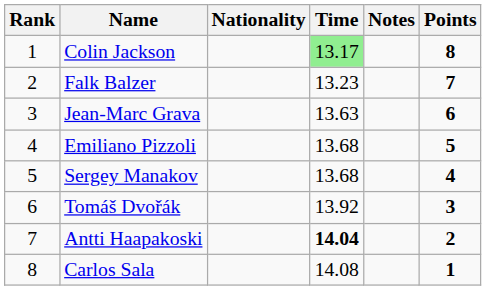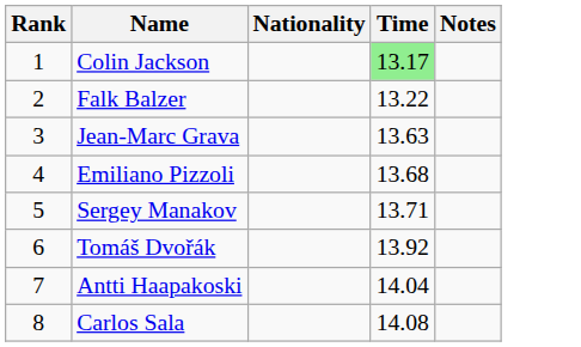- column: Points | 8 | 7 | 6 | 5 | 4 | 3 | 2 | 1
Falk Balzer | Time: 13.23 -> 13.22
Sergey Manakov | Time: 13.68 -> 13.71
Antti Haapakoski | Time: bold -> normal
